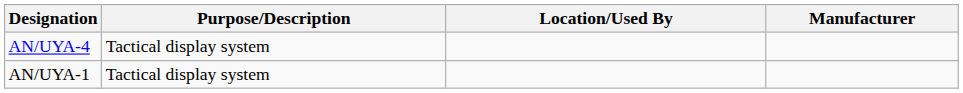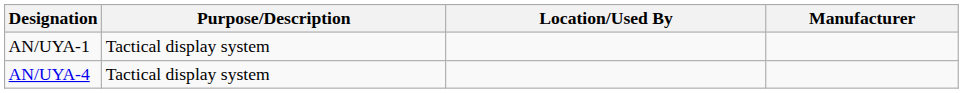rows swapped: AN/UYA-1 <-> AN/UYA-4
